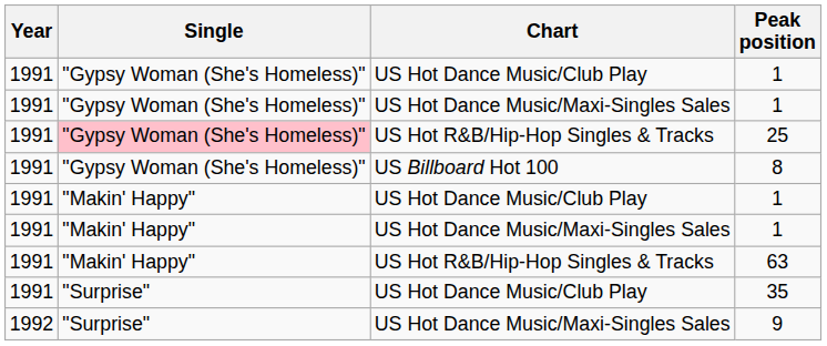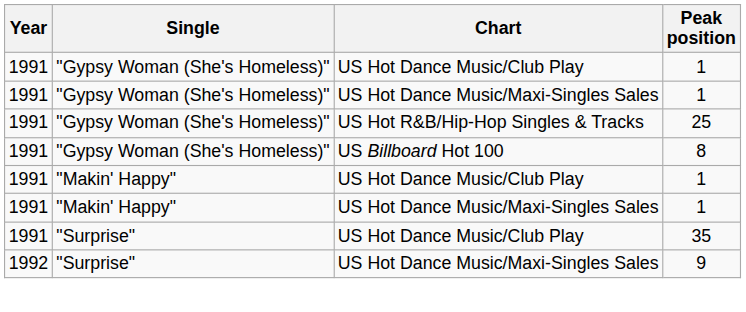25 | Single: pink background -> no background
- row: 1991 | "Makin' Happy" | US Hot R&B/Hip-Hop Singles & Tracks | 63
